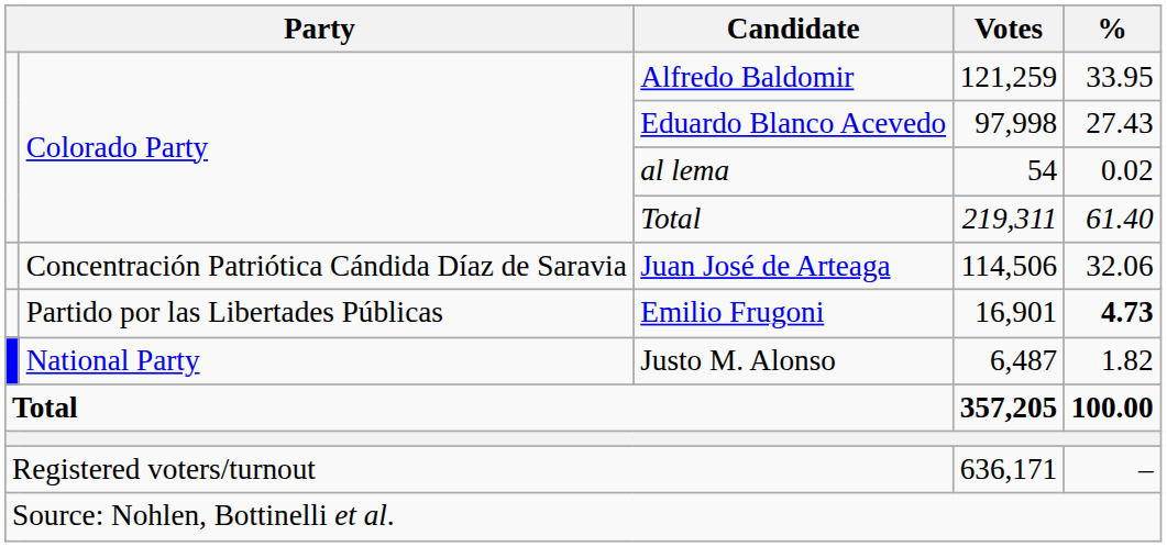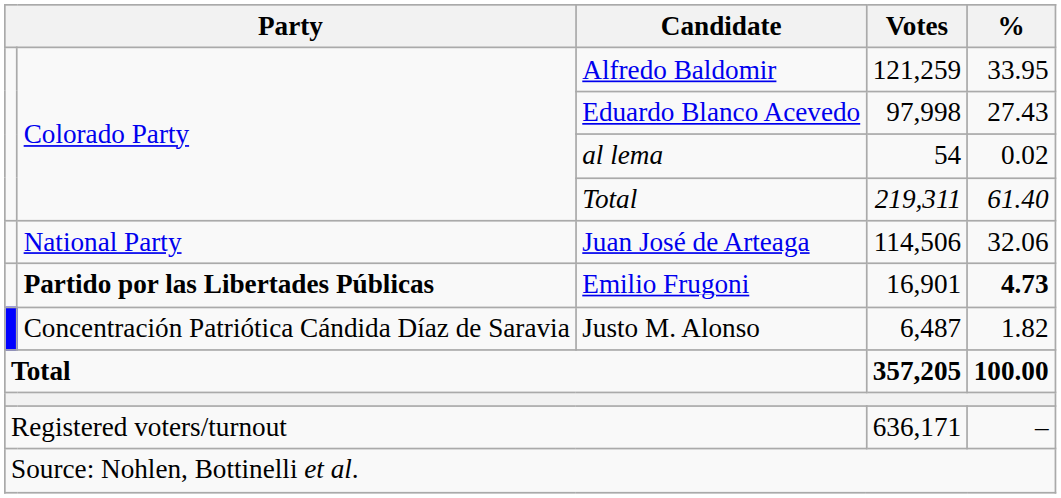Juan José de Arteaga | column 2: Concentración Patriótica Cándida Díaz de Saravia -> National Party
Emilio Frugoni | column 2: normal -> bold
Justo M. Alonso | column 2: National Party -> Concentración Patriótica Cándida Díaz de Saravia
